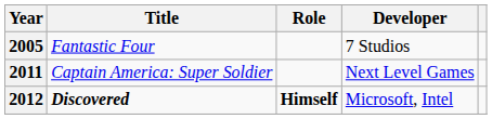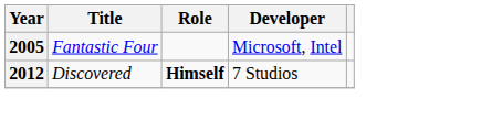2005 | Developer: 7 Studios -> Microsoft, Intel
- row: 2011 | Captain America: Super Soldier | Next Level Games
2012 | Title: bold -> normal
2012 | Developer: Microsoft, Intel -> 7 Studios
